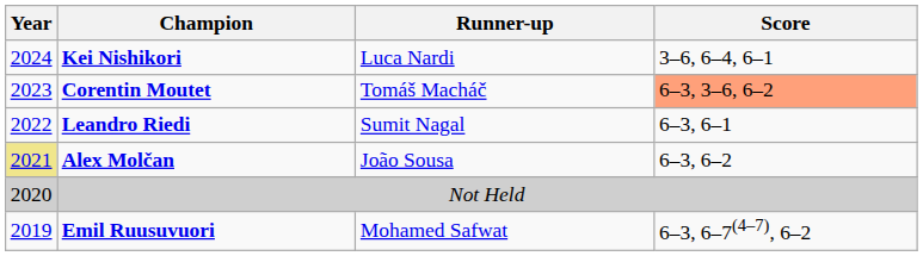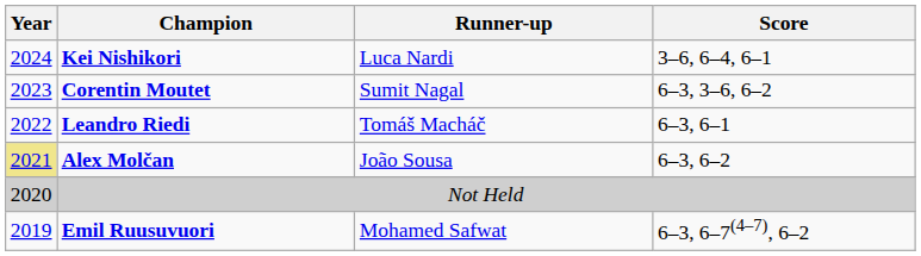Corentin Moutet | Runner-up: Tomáš Macháč -> Sumit Nagal
Corentin Moutet | Score: lightsalmon background -> no background
Leandro Riedi | Runner-up: Sumit Nagal -> Tomáš Macháč
